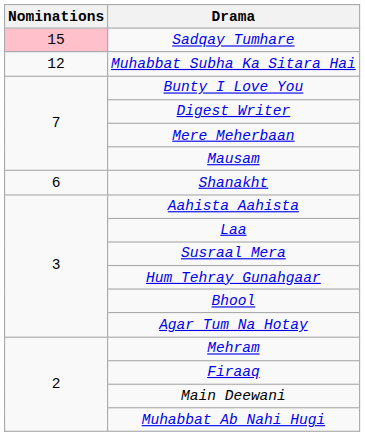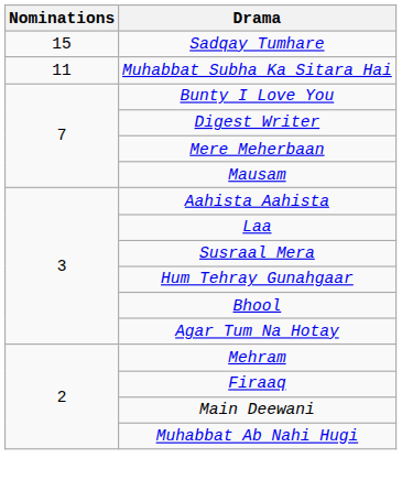Sadqay Tumhare | Nominations: pink background -> no background
Muhabbat Subha Ka Sitara Hai | Nominations: 12 -> 11
- row: 6 | Shanakht
